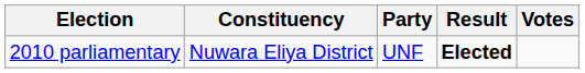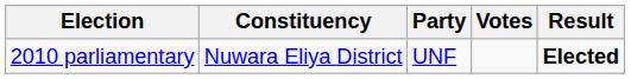columns swapped: Votes <-> Result
